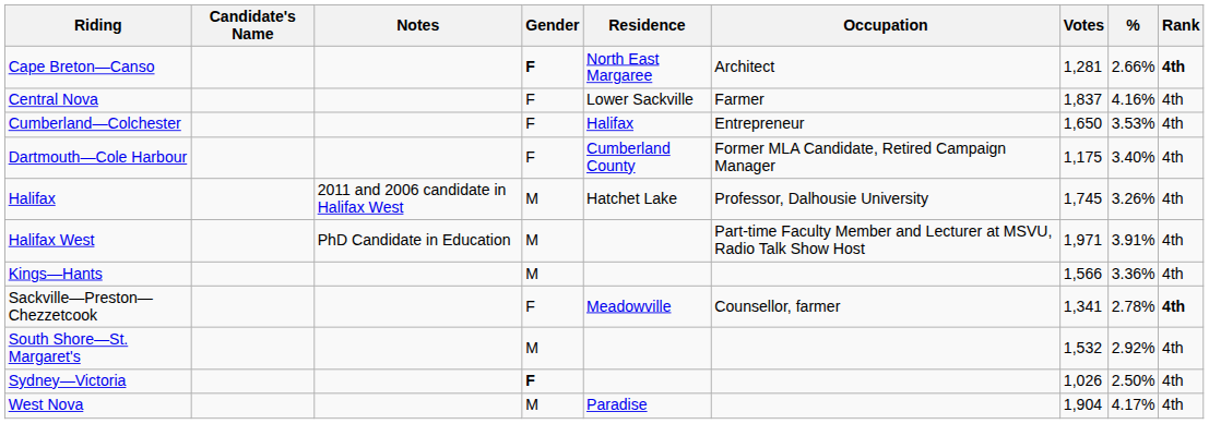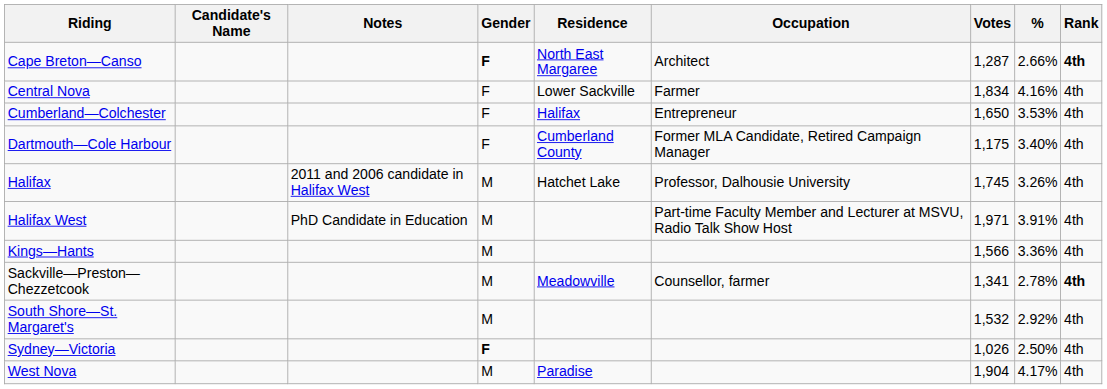Cape Breton—Canso | Votes: 1,281 -> 1,287
Central Nova | Votes: 1,837 -> 1,834
Sackville—Preston—Chezzetcook | Gender: F -> M
